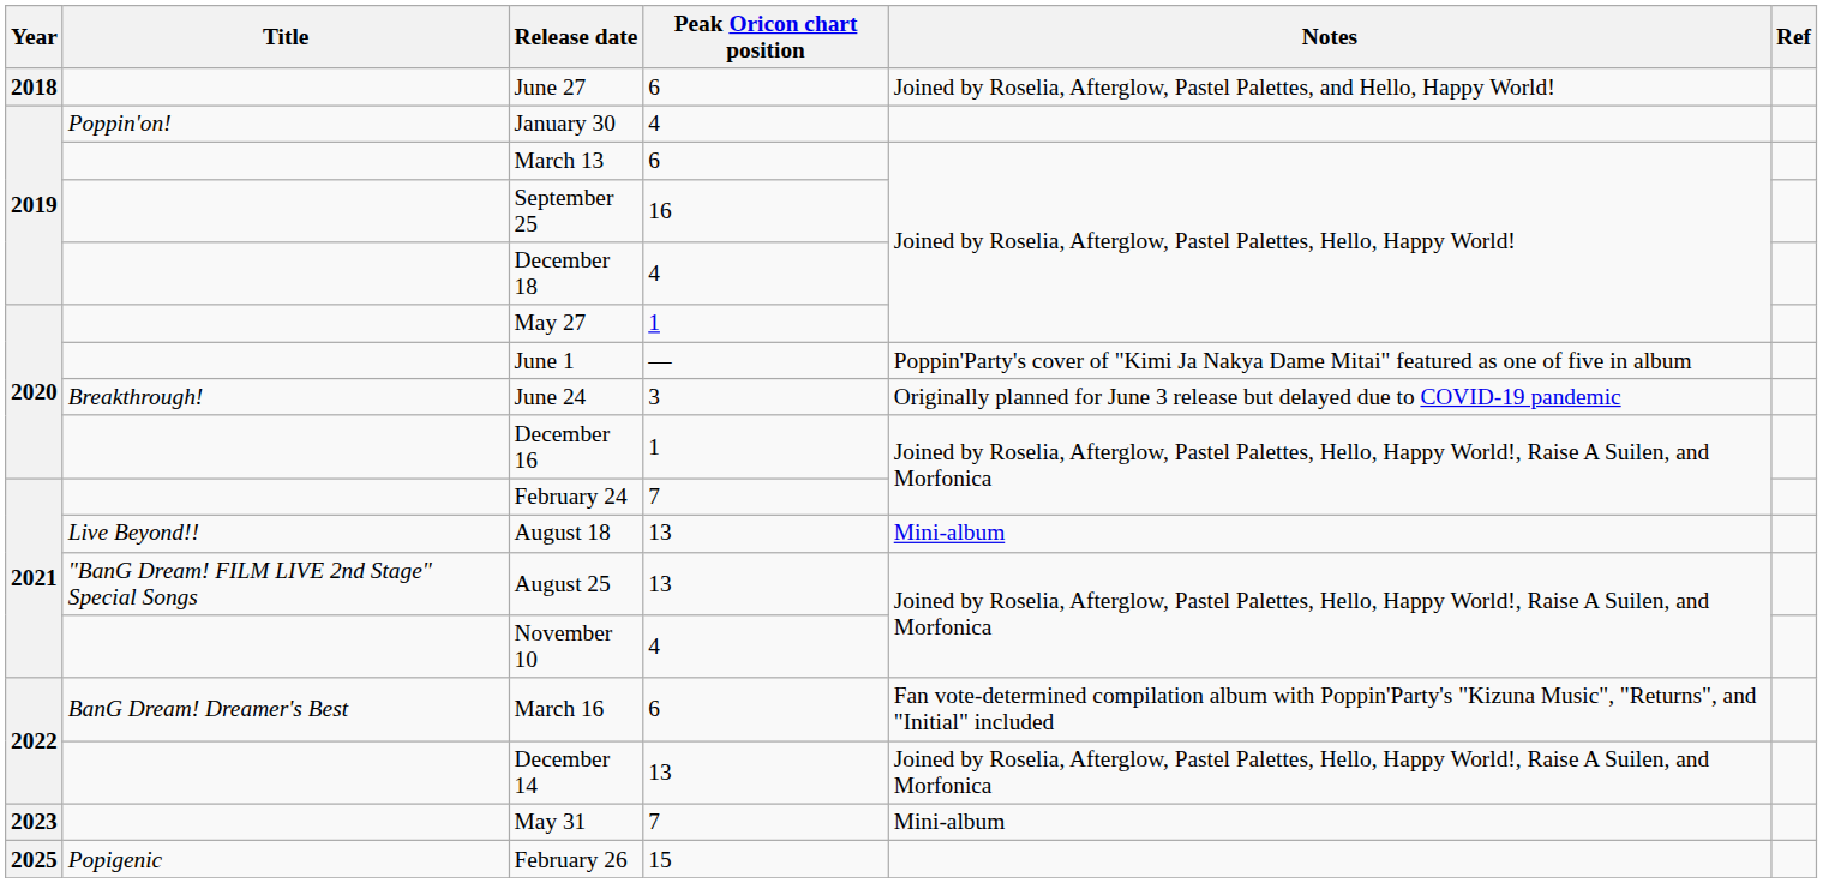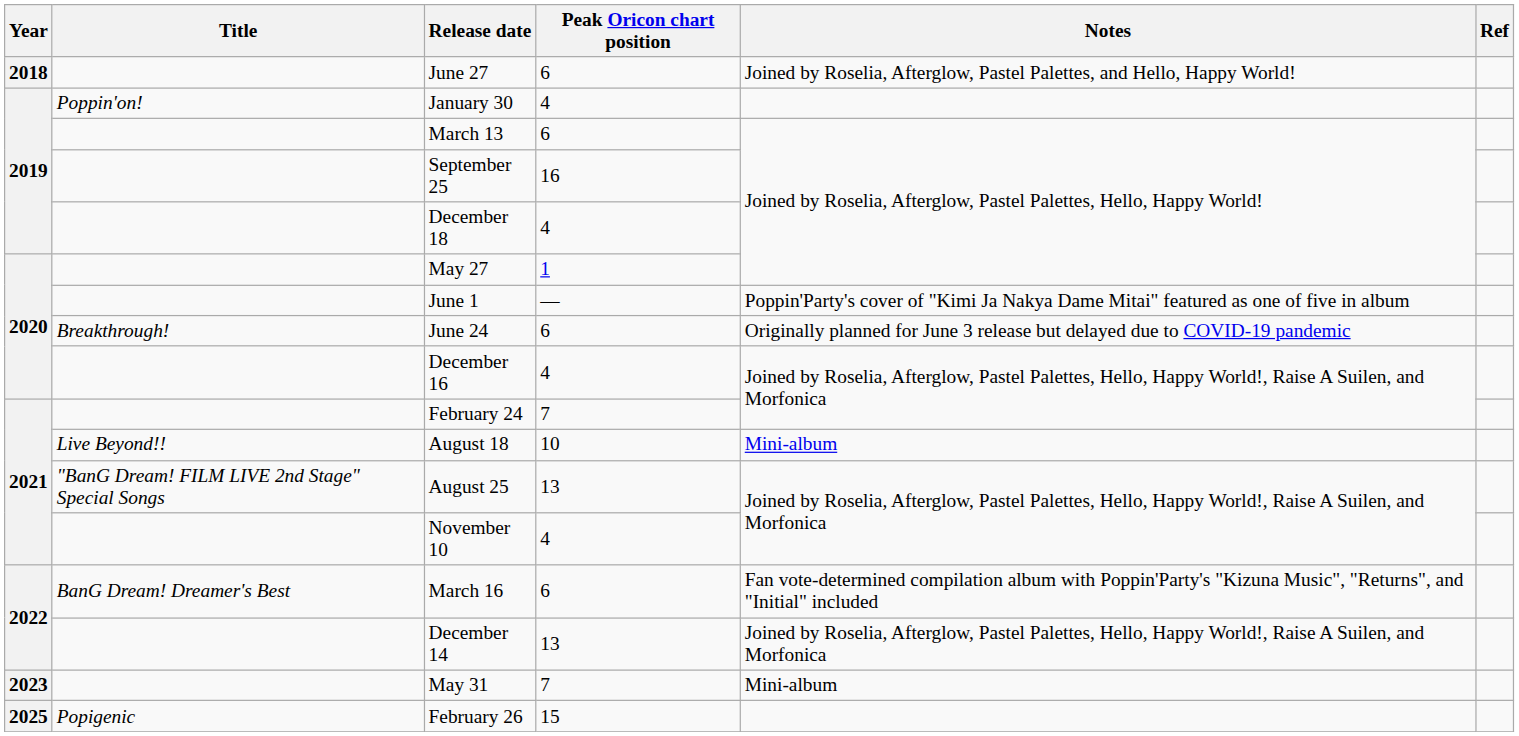June 24 | Peak Oricon chart position: 3 -> 6
December 16 | Peak Oricon chart position: 1 -> 4
August 18 | Peak Oricon chart position: 13 -> 10
